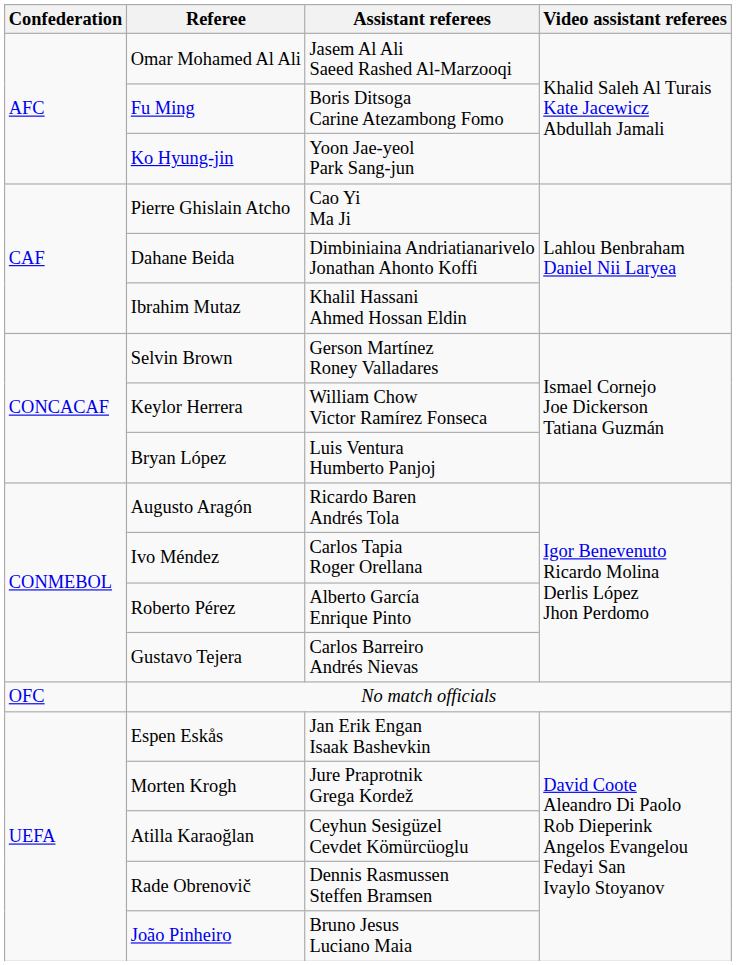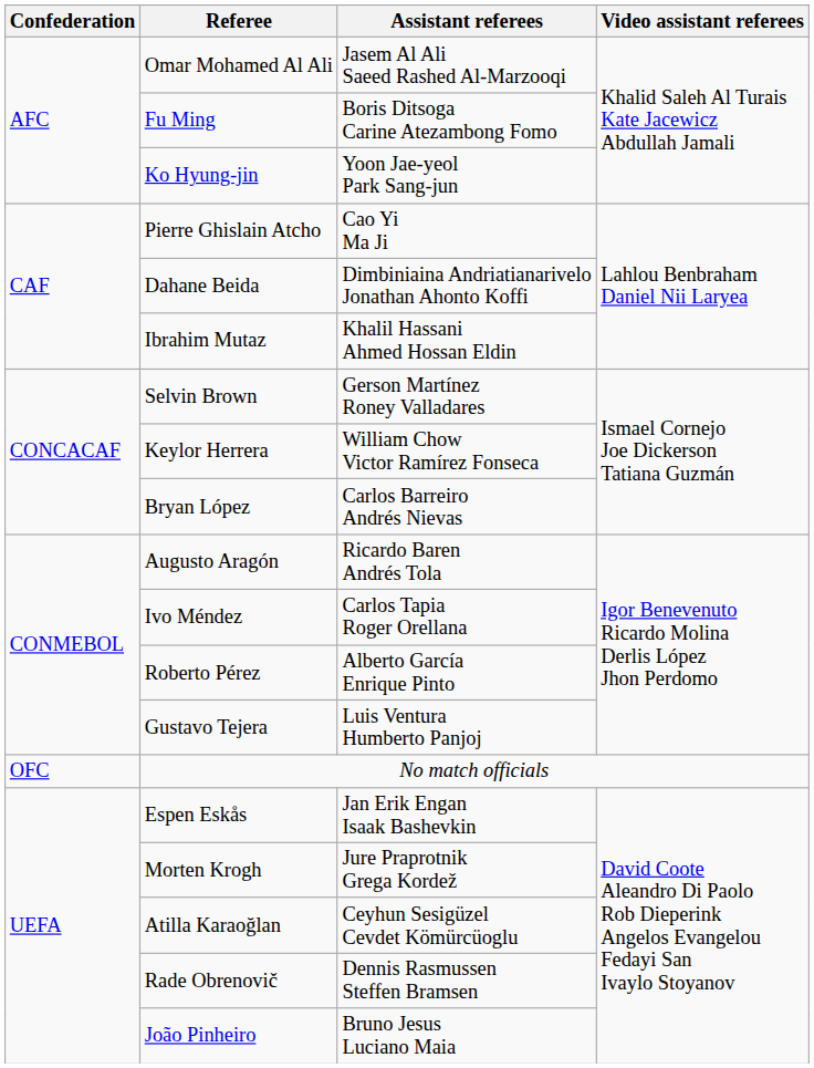Bryan López | Assistant referees: Luis Ventura Humberto Panjoj -> Carlos Barreiro Andrés Nievas
Gustavo Tejera | Assistant referees: Carlos Barreiro Andrés Nievas -> Luis Ventura Humberto Panjoj
